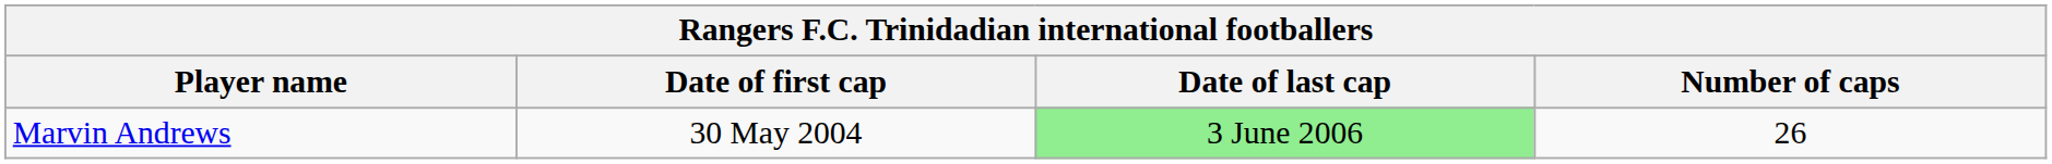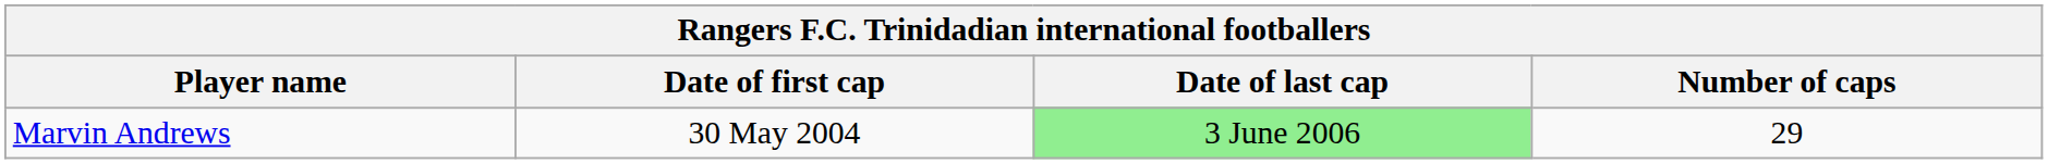Marvin Andrews | Number of caps: 26 -> 29
